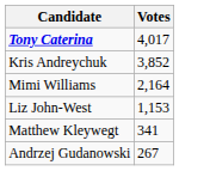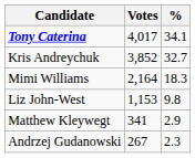+ column: % | 34.1 | 32.7 | 18.3 | 9.8 | 2.9 | 2.3
